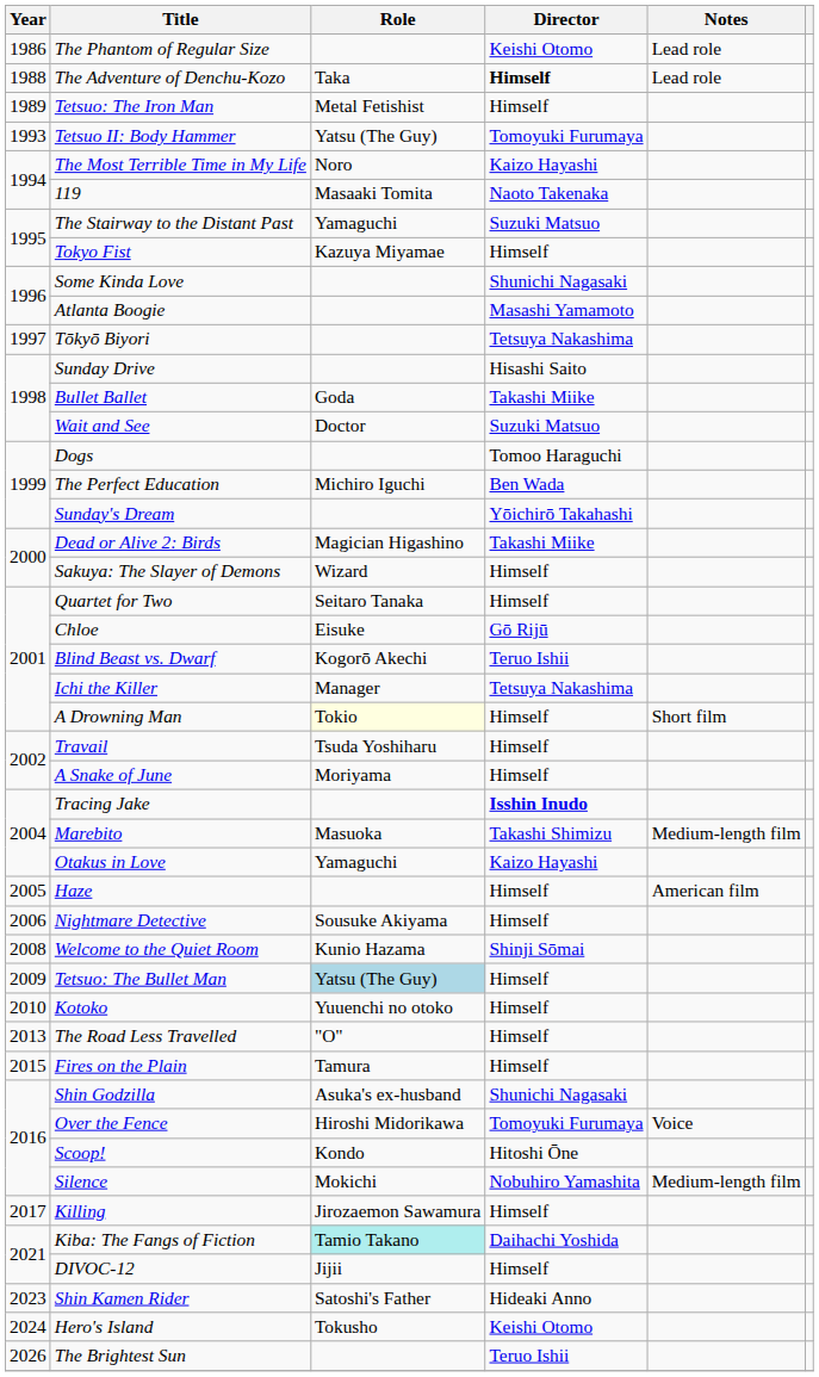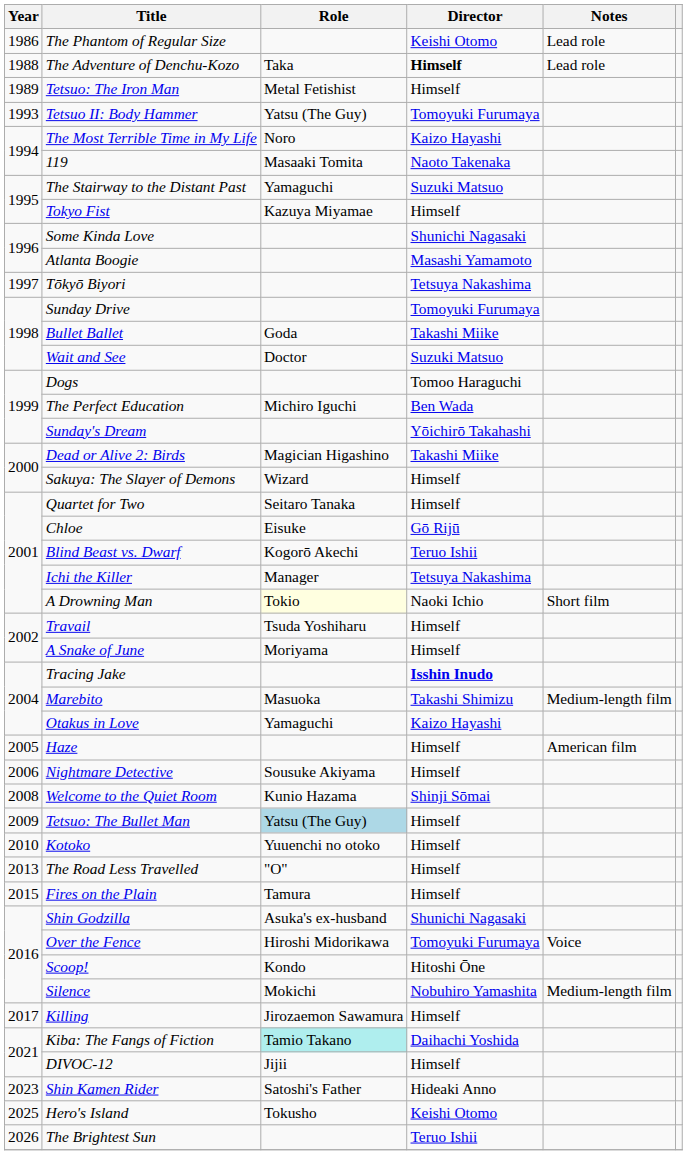Sunday Drive | Director: Hisashi Saito -> Tomoyuki Furumaya
A Drowning Man | Director: Himself -> Naoki Ichio
Hero's Island | Year: 2024 -> 2025
